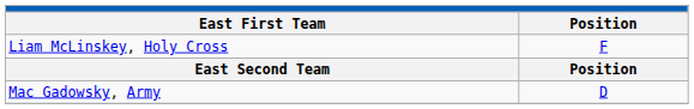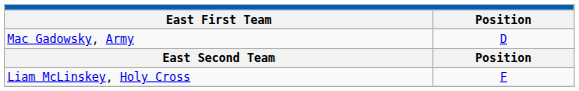rows swapped: Mac Gadowsky, Army <-> Liam McLinskey, Holy Cross
